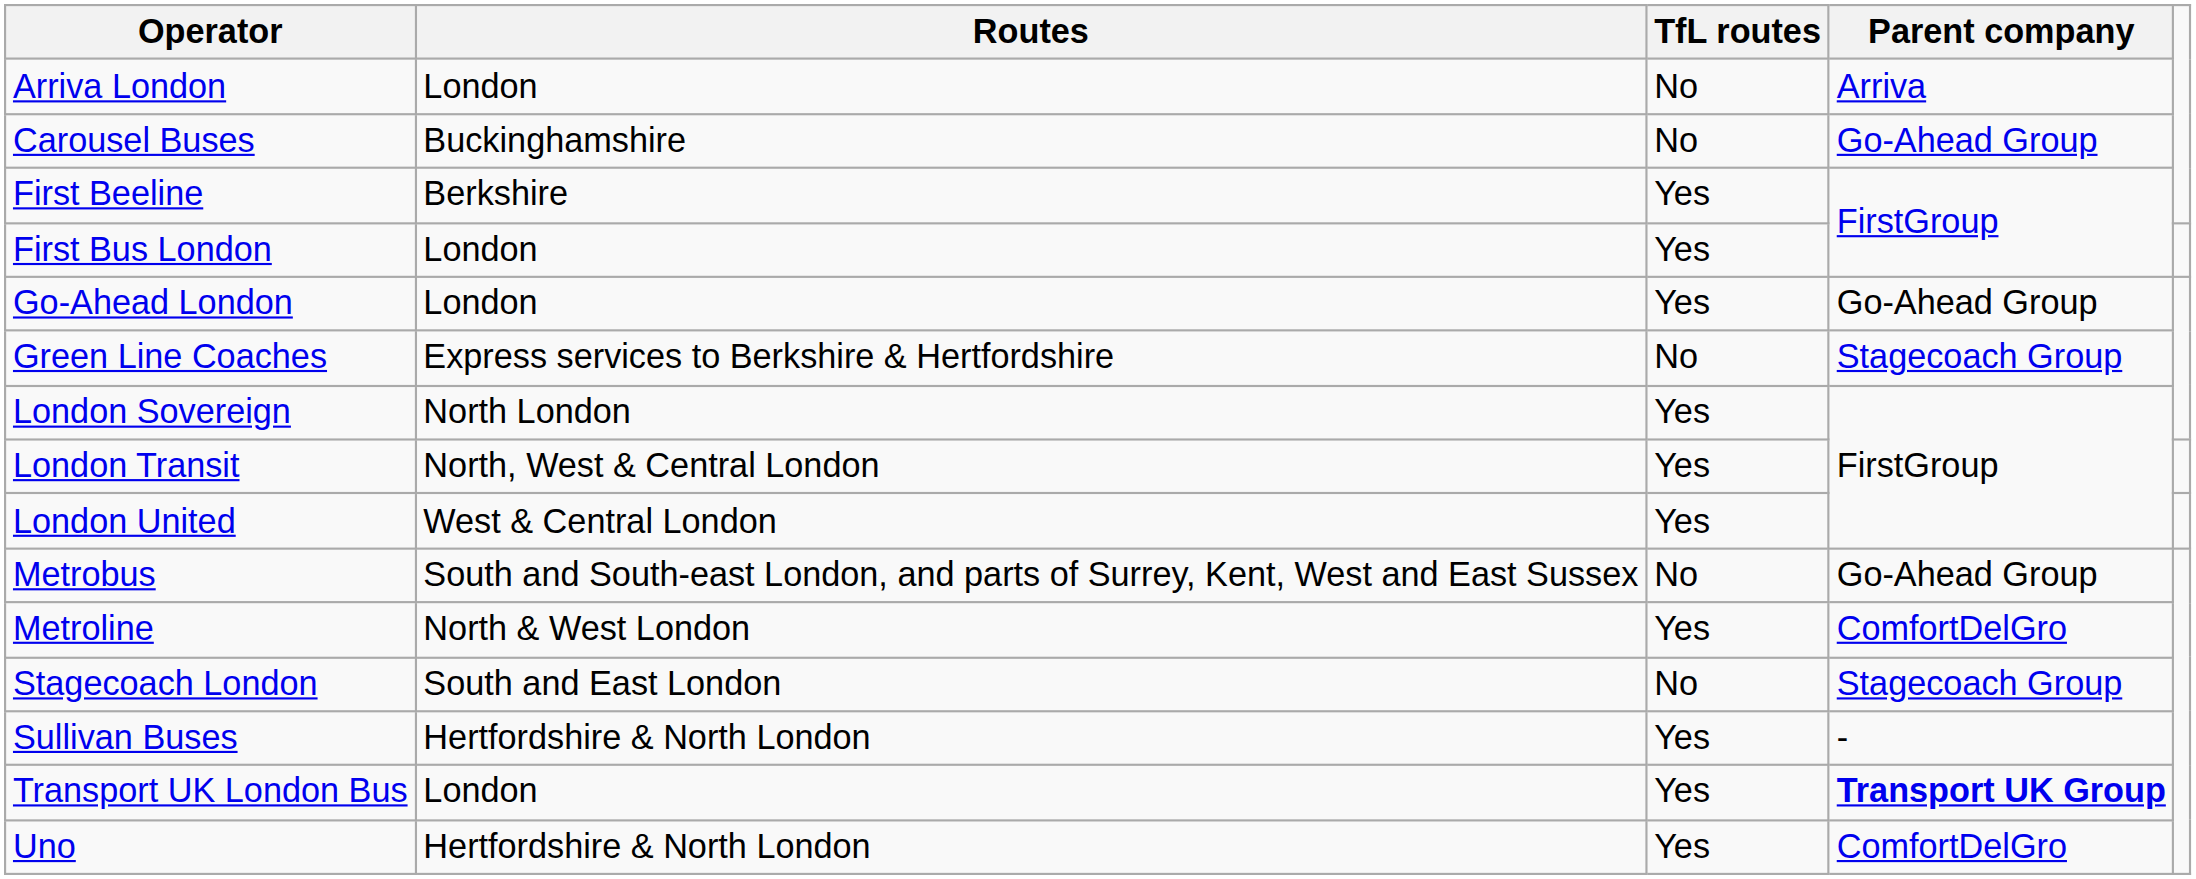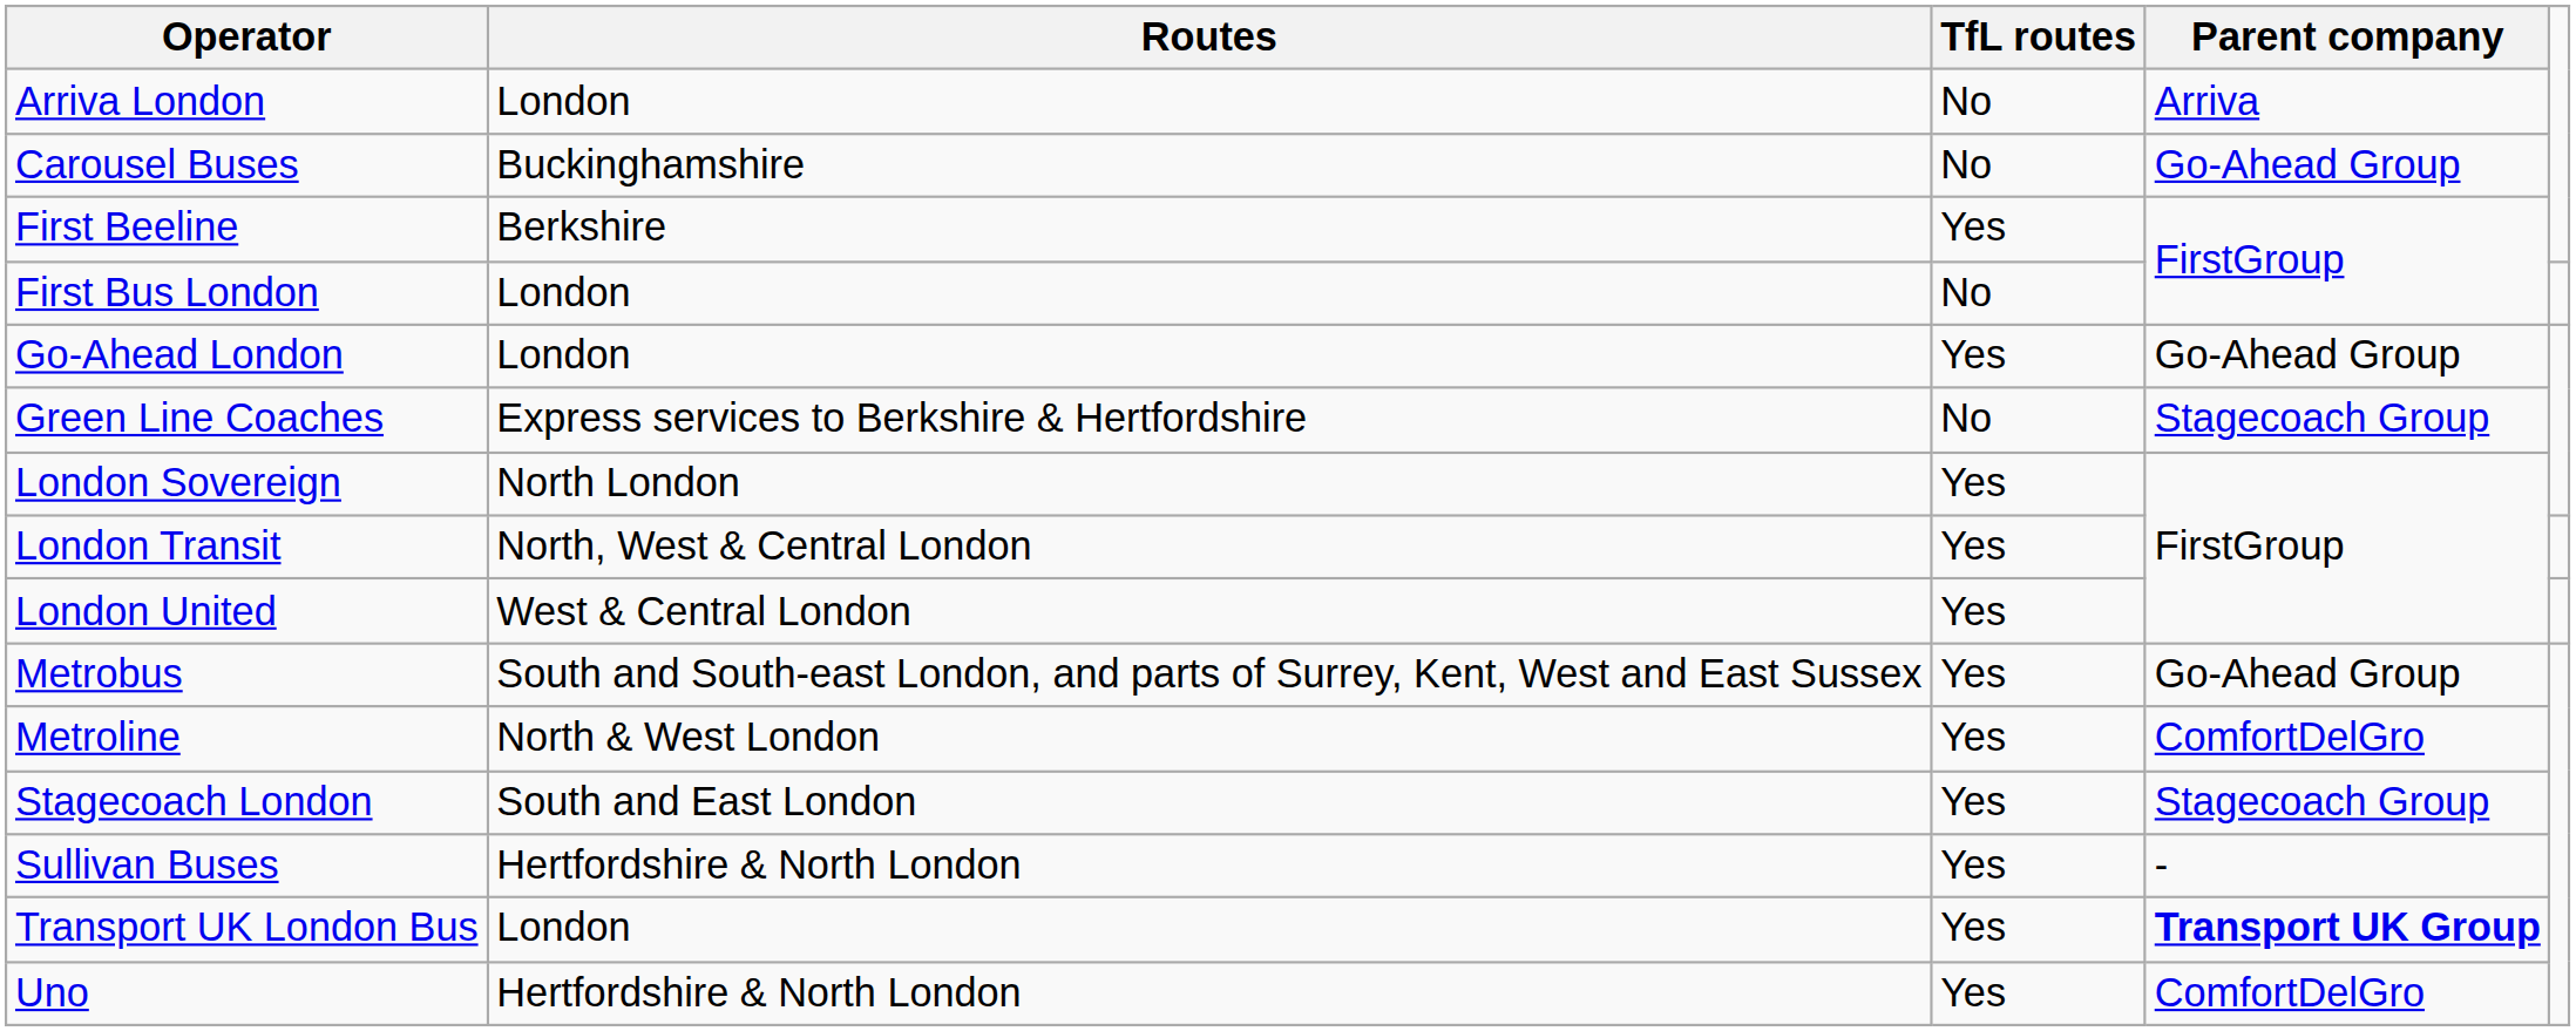First Bus London | TfL routes: Yes -> No
Metrobus | TfL routes: No -> Yes
Stagecoach London | TfL routes: No -> Yes
